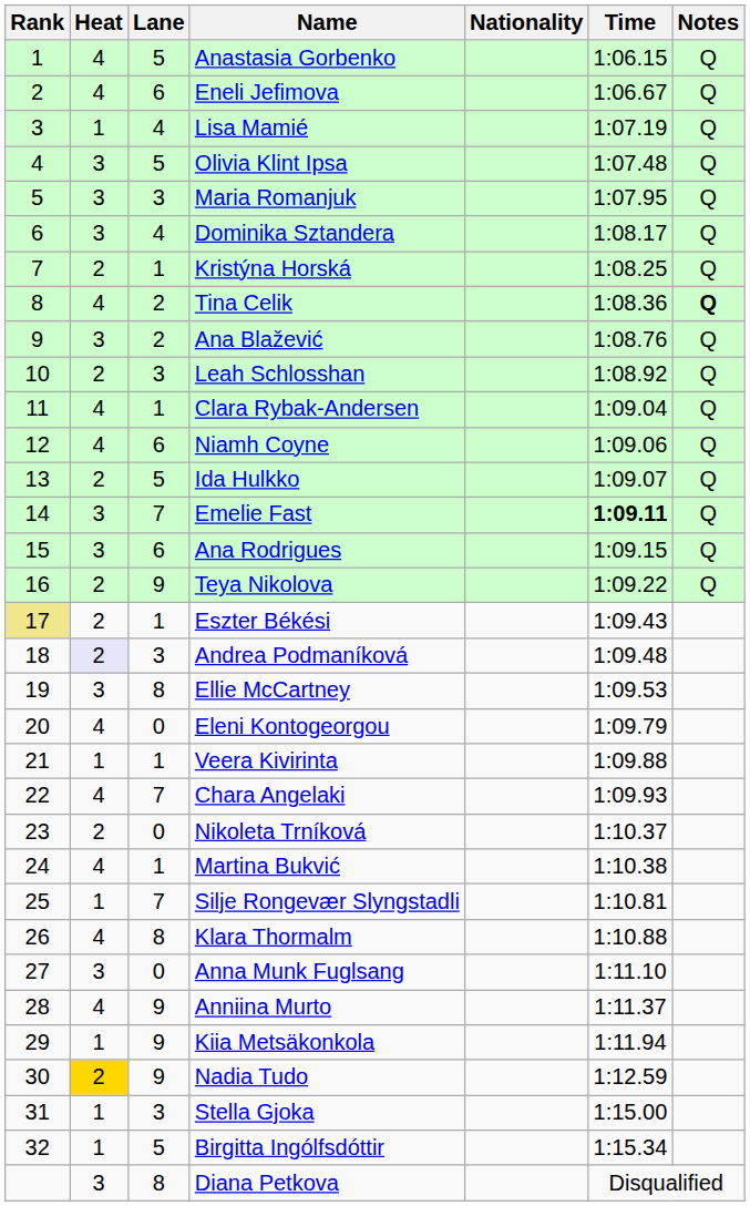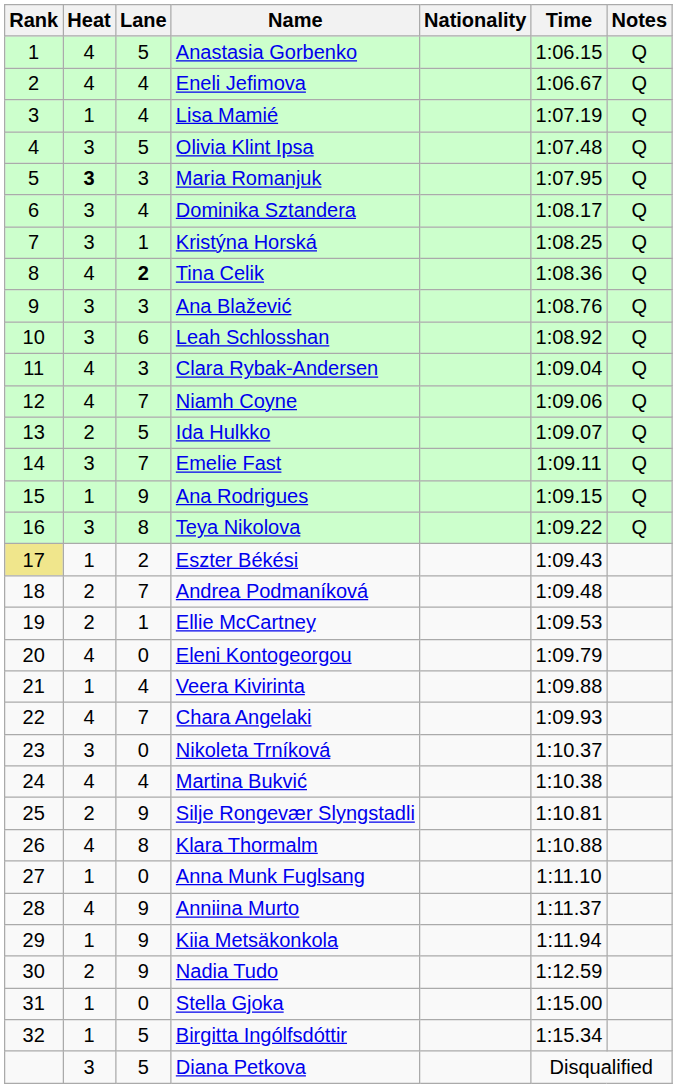Eneli Jefimova | Lane: 6 -> 4
Maria Romanjuk | Heat: normal -> bold
Kristýna Horská | Heat: 2 -> 3
Tina Celik | Lane: normal -> bold
Tina Celik | Notes: bold -> normal
Ana Blažević | Lane: 2 -> 3
Leah Schlosshan | Heat: 2 -> 3
Leah Schlosshan | Lane: 3 -> 6
Clara Rybak-Andersen | Lane: 1 -> 3
Niamh Coyne | Lane: 6 -> 7
Emelie Fast | Time: bold -> normal
Ana Rodrigues | Heat: 3 -> 1
Ana Rodrigues | Lane: 6 -> 9
Teya Nikolova | Heat: 2 -> 3
Teya Nikolova | Lane: 9 -> 8
Eszter Békési | Heat: 2 -> 1
Eszter Békési | Lane: 1 -> 2
Andrea Podmaníková | Heat: lavender background -> no background
Andrea Podmaníková | Lane: 3 -> 7
Ellie McCartney | Heat: 3 -> 2
Ellie McCartney | Lane: 8 -> 1
Veera Kivirinta | Lane: 1 -> 4
Nikoleta Trníková | Heat: 2 -> 3
Martina Bukvić | Lane: 1 -> 4
Silje Rongevær Slyngstadli | Heat: 1 -> 2
Silje Rongevær Slyngstadli | Lane: 7 -> 9
Anna Munk Fuglsang | Heat: 3 -> 1
Nadia Tudo | Heat: gold background -> no background
Stella Gjoka | Lane: 3 -> 0
Diana Petkova | Lane: 8 -> 5
